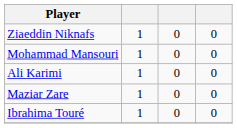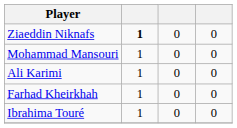Ziaeddin Niknafs | column 2: normal -> bold
- row: Maziar Zare | 1 | 0 | 0
+ row: Farhad Kheirkhah | 1 | 0 | 0
